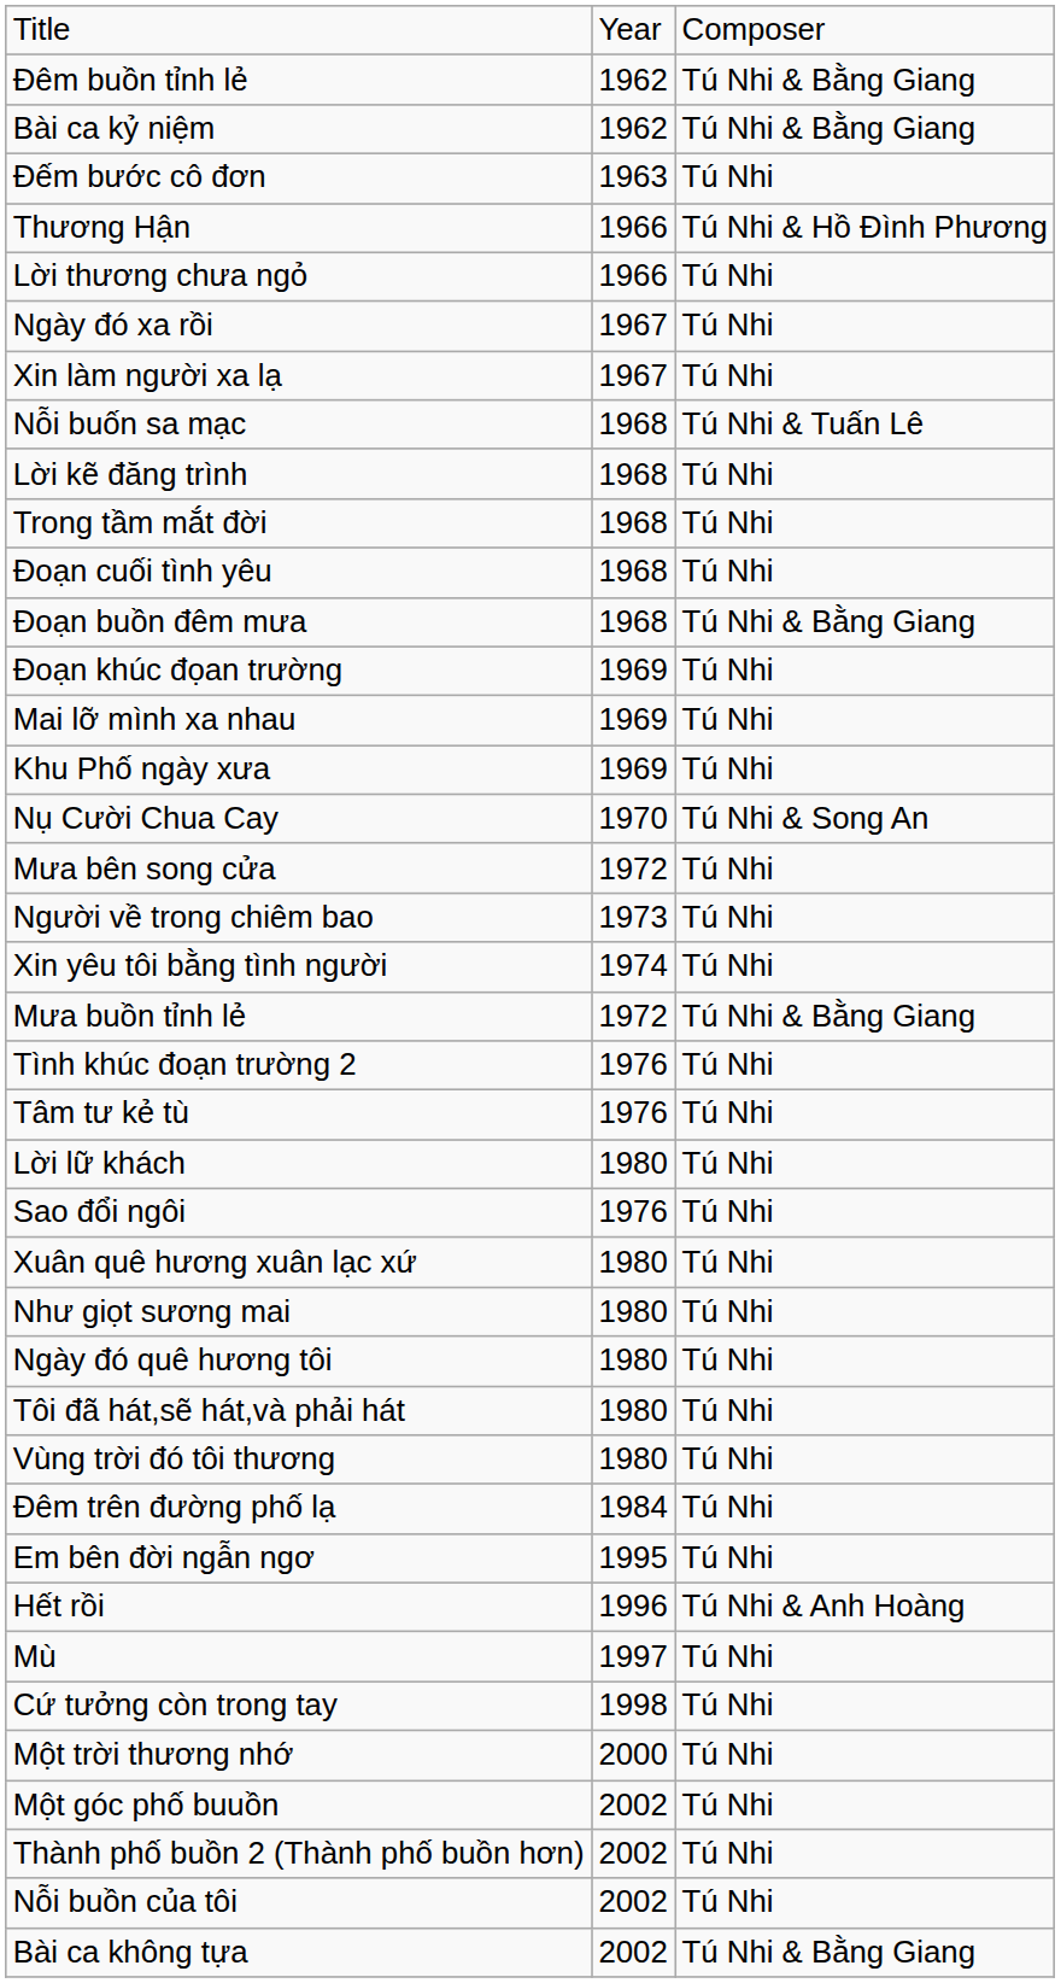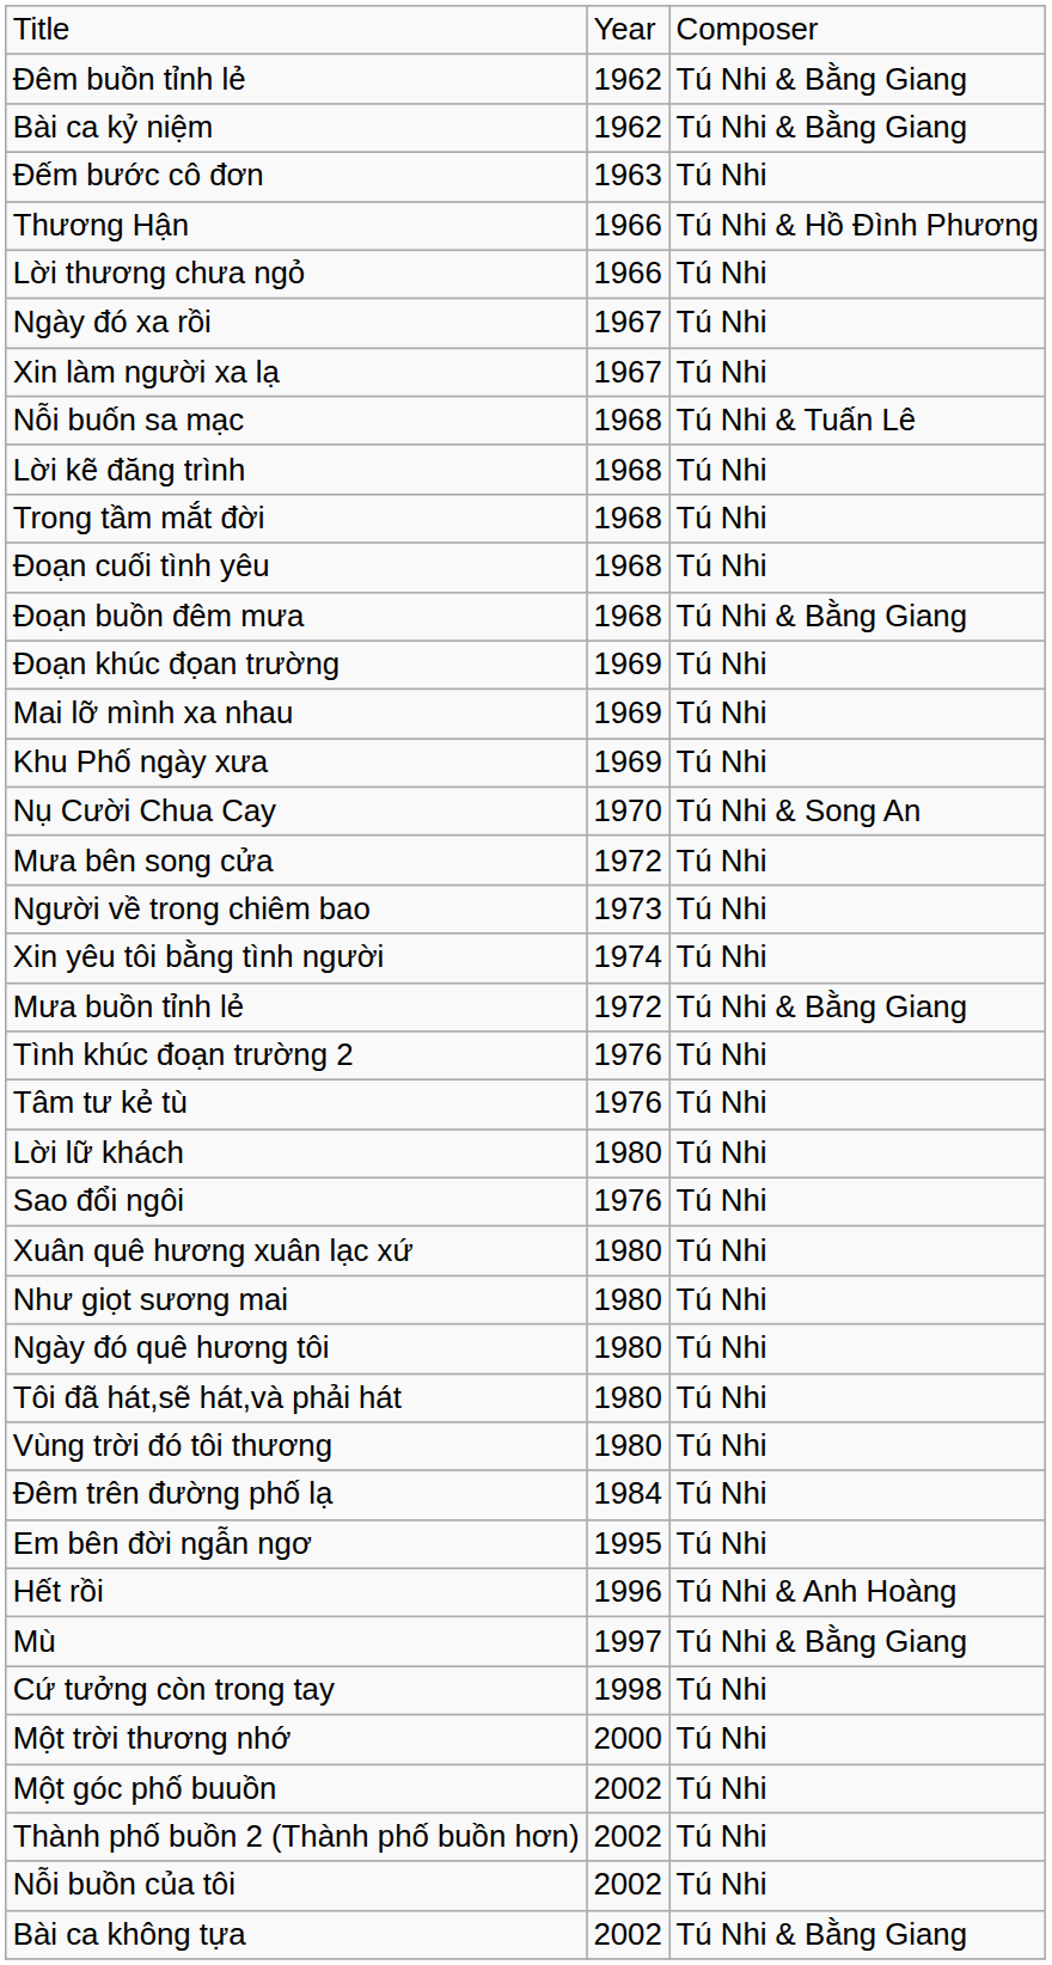Mù | column 3: Tú Nhi -> Tú Nhi & Bằng Giang
